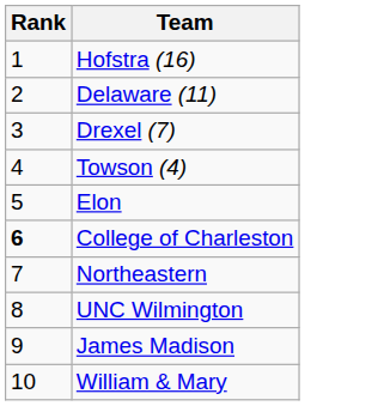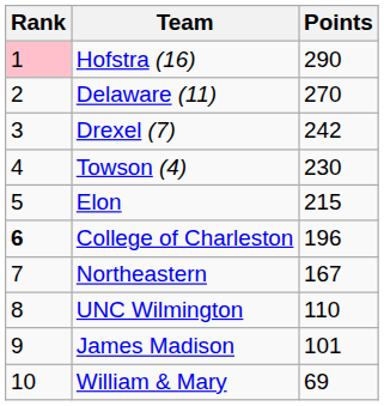+ column: Points | 290 | 270 | 242 | 230 | 215 | 196 | 167 | 110 | 101 | 69
Hofstra (16) | Rank: no background -> pink background
